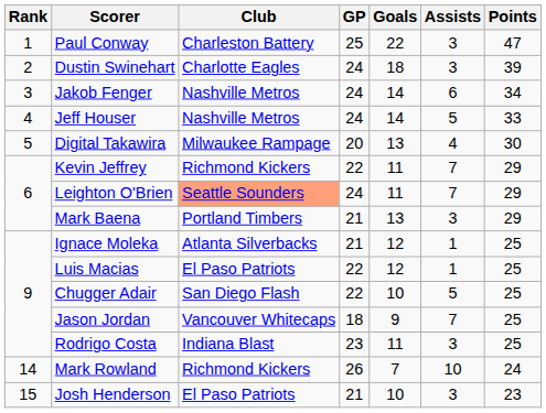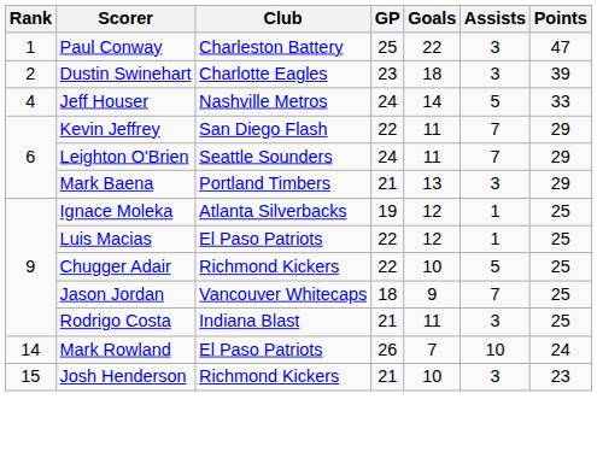Dustin Swinehart | GP: 24 -> 23
- row: 3 | Jakob Fenger | Nashville Metros | 24 | 14 | 6 | 34
- row: 5 | Digital Takawira | Milwaukee Rampage | 20 | 13 | 4 | 30
Kevin Jeffrey | Club: Richmond Kickers -> San Diego Flash
Leighton O'Brien | Club: lightsalmon background -> no background
Ignace Moleka | GP: 21 -> 19
Chugger Adair | Club: San Diego Flash -> Richmond Kickers
Rodrigo Costa | GP: 23 -> 21
Mark Rowland | Club: Richmond Kickers -> El Paso Patriots
Josh Henderson | Club: El Paso Patriots -> Richmond Kickers
